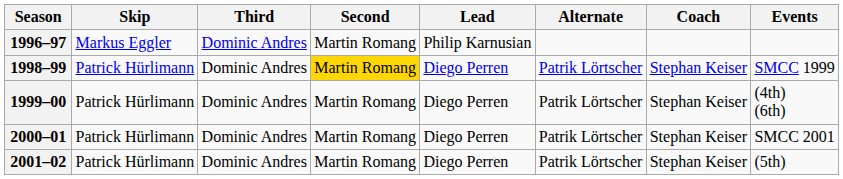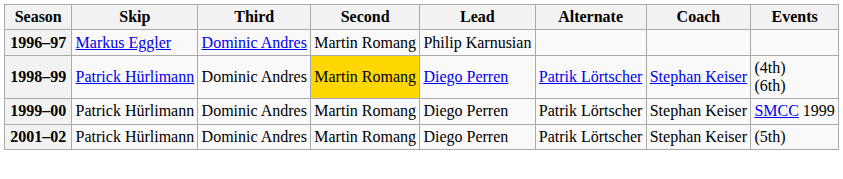1998–99 | Events: SMCC 1999 -> (4th) (6th)
1999–00 | Events: (4th) (6th) -> SMCC 1999
- row: 2000–01 | Patrick Hürlimann | Dominic Andres | Martin Romang | Diego Perren | Patrik Lörtscher | Stephan Keiser | SMCC 2001
